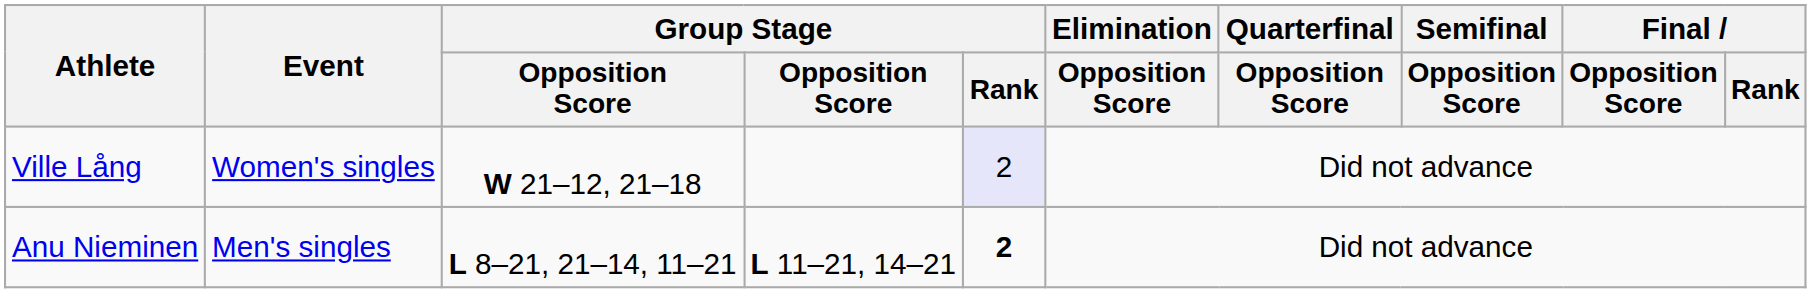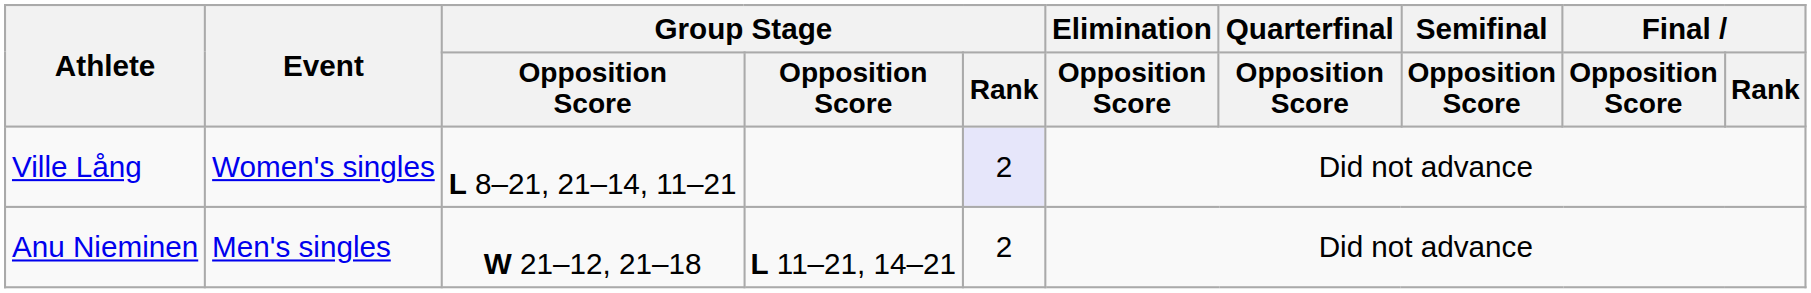Ville Lång | column 3: W 21–12, 21–18 -> L 8–21, 21–14, 11–21
Anu Nieminen | column 3: L 8–21, 21–14, 11–21 -> W 21–12, 21–18
Anu Nieminen | Group Stage / Rank: bold -> normal
